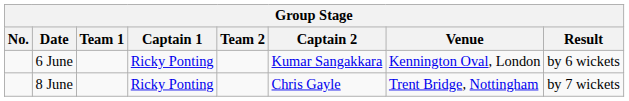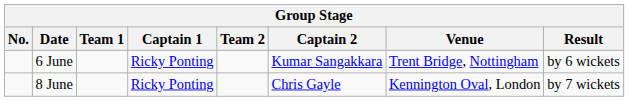6 June | Venue: Kennington Oval, London -> Trent Bridge, Nottingham
8 June | Venue: Trent Bridge, Nottingham -> Kennington Oval, London
